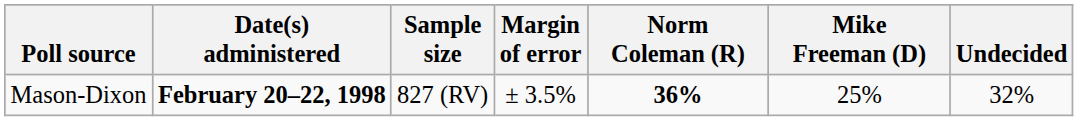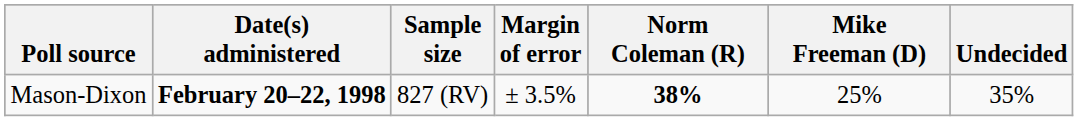Mason-Dixon | Norm Coleman (R): 36% -> 38%
Mason-Dixon | Undecided: 32% -> 35%
